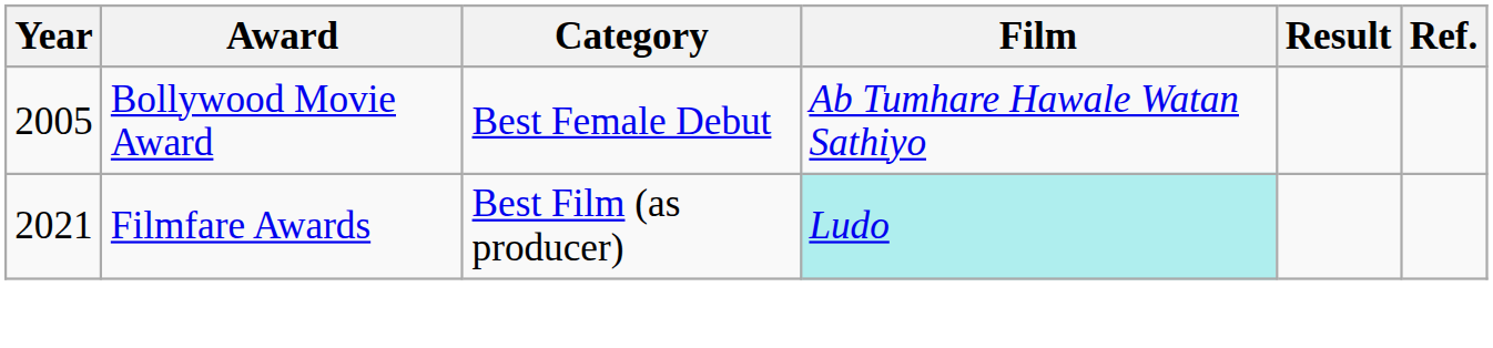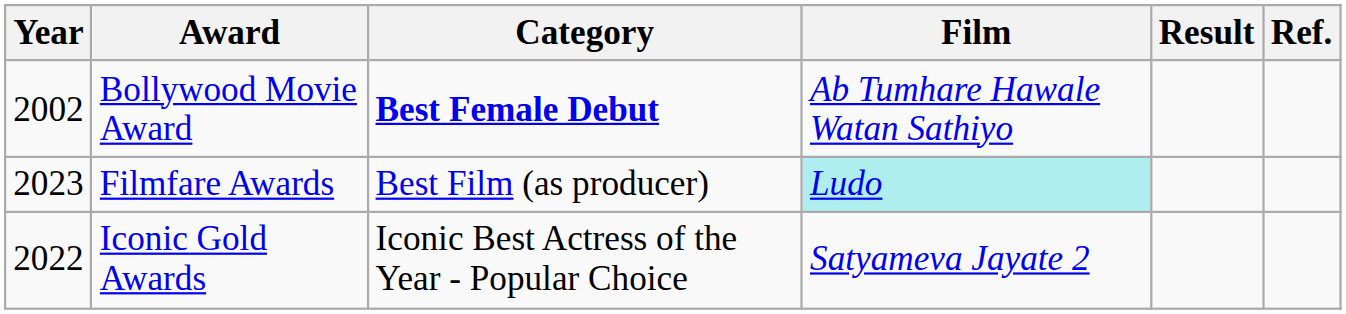Bollywood Movie Award | Year: 2005 -> 2002
Bollywood Movie Award | Category: normal -> bold
Filmfare Awards | Year: 2021 -> 2023
+ row: 2022 | Iconic Gold Awards | Iconic Best Actress of the Year - Popular Choice | Satyameva Jayate 2
